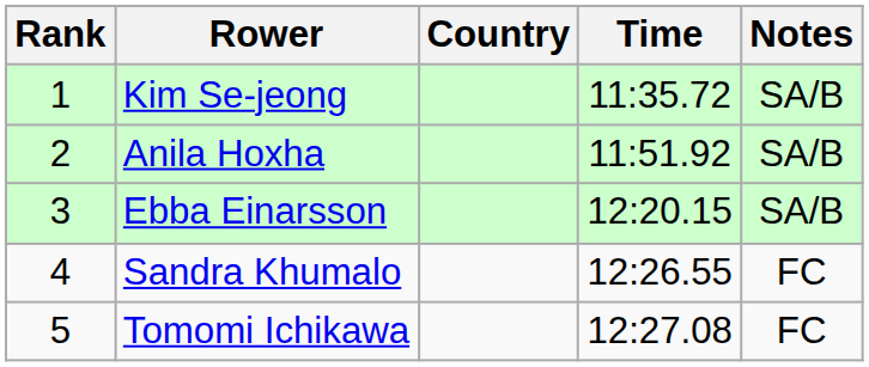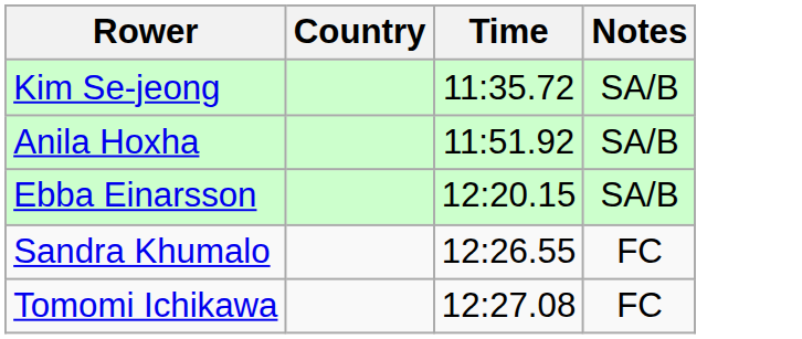- column: Rank | 1 | 2 | 3 | 4 | 5
